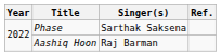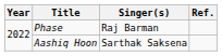Phase | Singer(s): Sarthak Saksena -> Raj Barman
Aashiq Hoon | Singer(s): Raj Barman -> Sarthak Saksena
